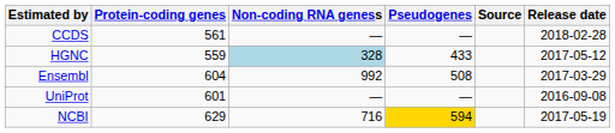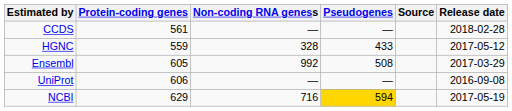HGNC | Non-coding RNA geness: lightblue background -> no background
Ensembl | Protein-coding genes: 604 -> 605
UniProt | Protein-coding genes: 601 -> 606
